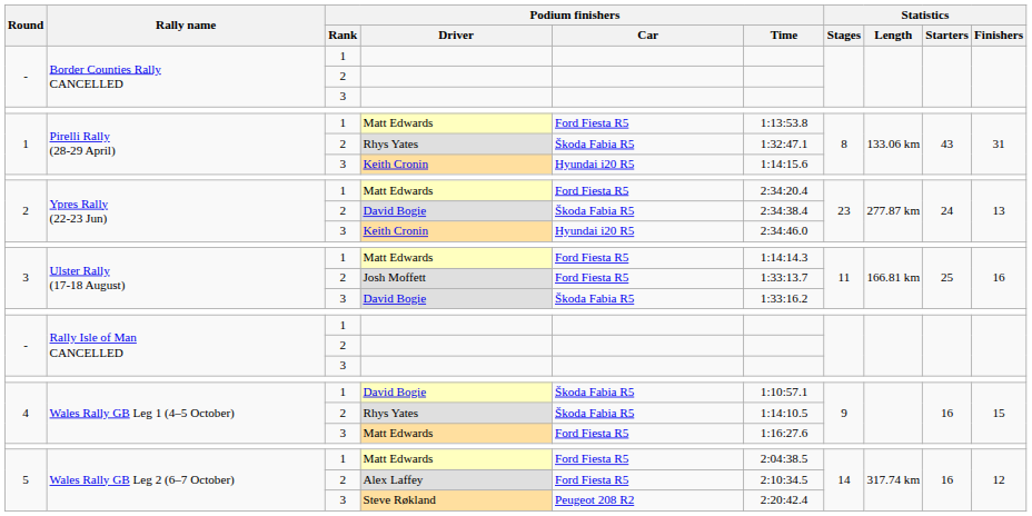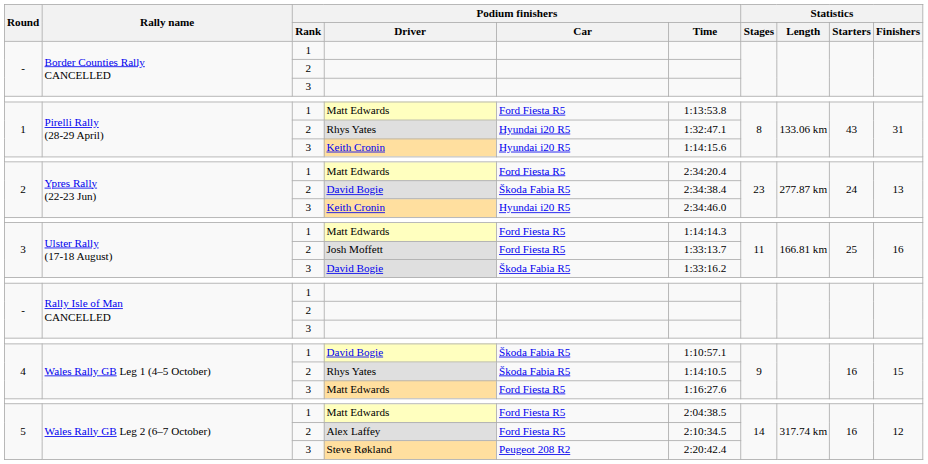Pirelli Rally (28-29 April) / 2 | Podium finishers / Car: Škoda Fabia R5 -> Hyundai i20 R5
